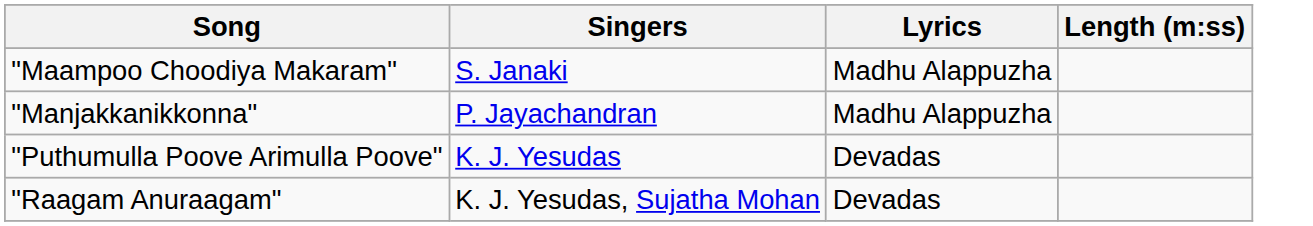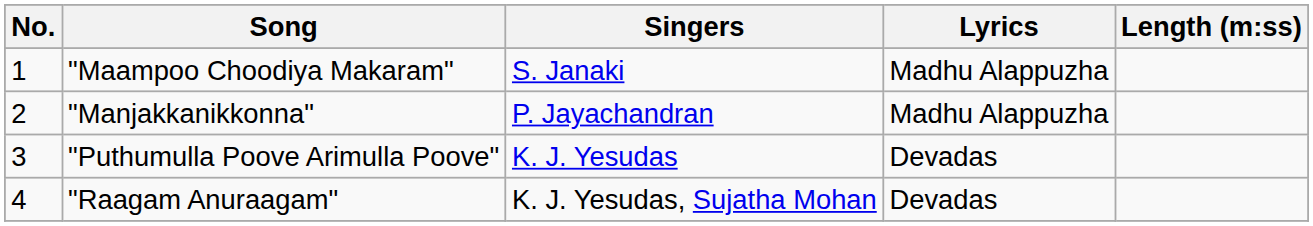+ column: No. | 1 | 2 | 3 | 4
